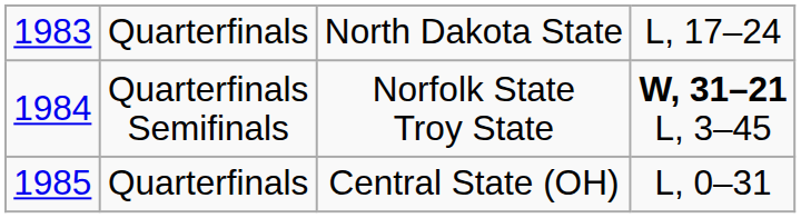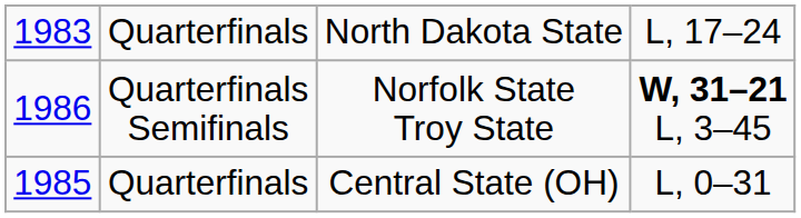Quarterfinals Semifinals | column 1: 1984 -> 1986
